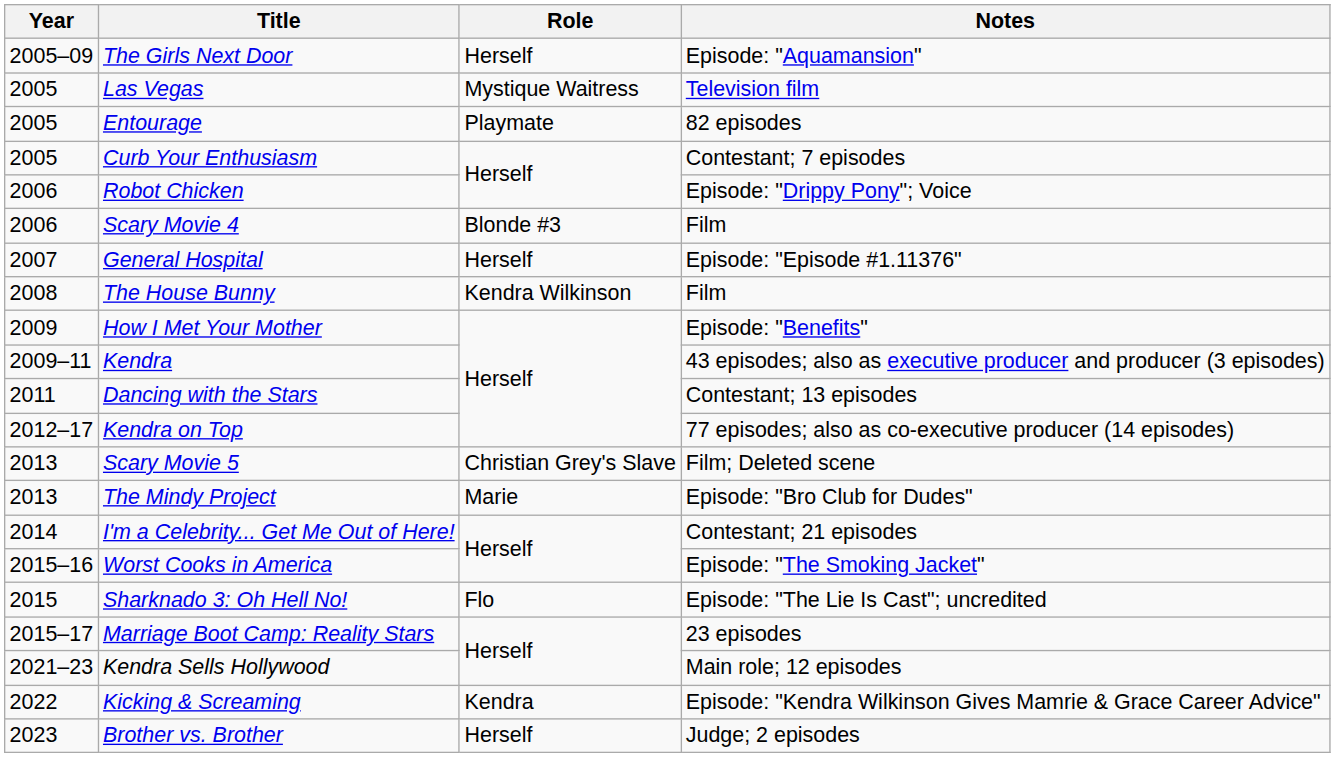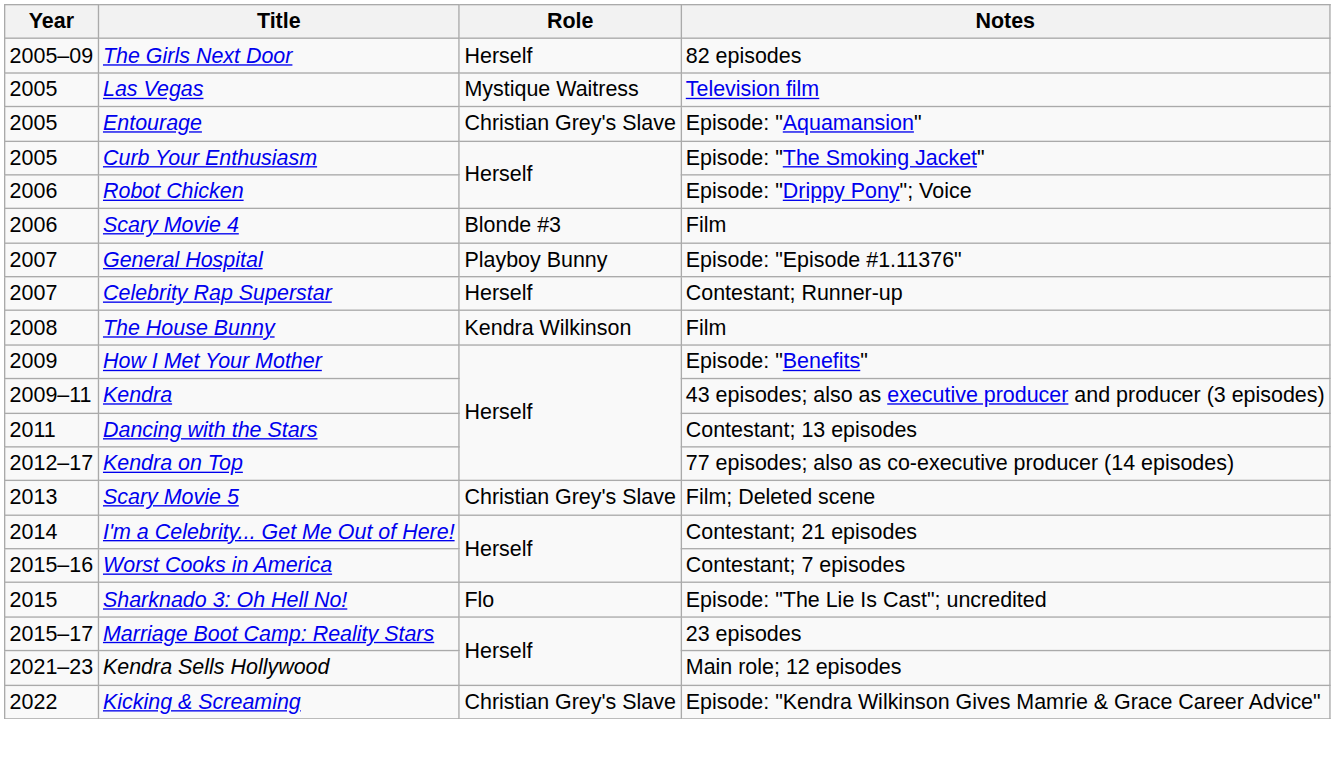The Girls Next Door | Notes: Episode: "Aquamansion" -> 82 episodes
Entourage | Role: Playmate -> Christian Grey's Slave
Entourage | Notes: 82 episodes -> Episode: "Aquamansion"
Curb Your Enthusiasm | Notes: Contestant; 7 episodes -> Episode: "The Smoking Jacket"
General Hospital | Role: Herself -> Playboy Bunny
+ row: 2007 | Celebrity Rap Superstar | Herself | Contestant; Runner-up
- row: 2013 | The Mindy Project | Marie | Episode: "Bro Club for Dudes"
Worst Cooks in America | Notes: Episode: "The Smoking Jacket" -> Contestant; 7 episodes
Kicking & Screaming | Role: Kendra -> Christian Grey's Slave
- row: 2023 | Brother vs. Brother | Herself | Judge; 2 episodes
